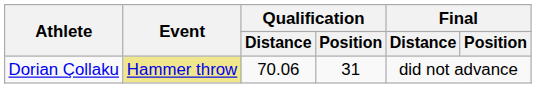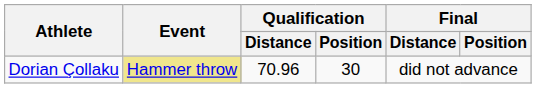Dorian Çollaku | Qualification / Distance: 70.06 -> 70.96
Dorian Çollaku | Qualification / Position: 31 -> 30
